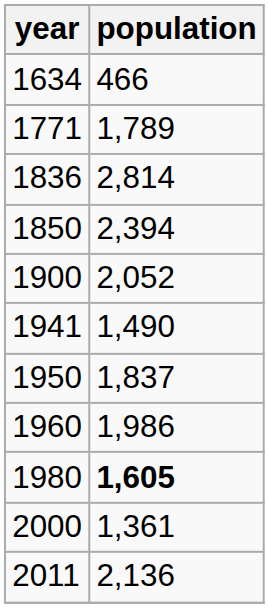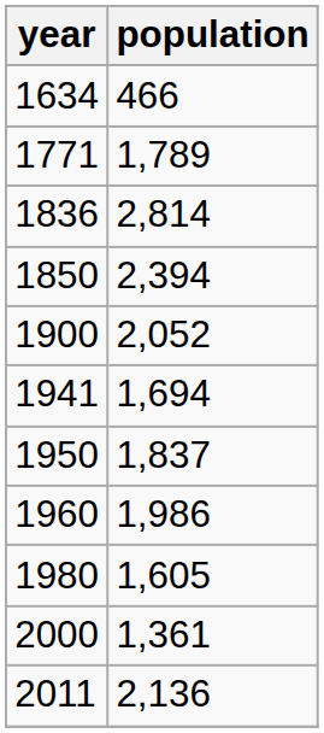1941 | population: 1,490 -> 1,694
1980 | population: bold -> normal
